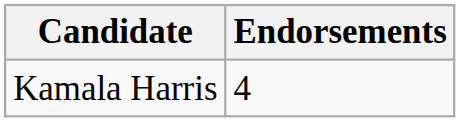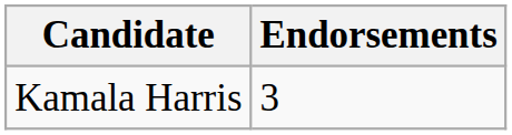Kamala Harris | Endorsements: 4 -> 3
